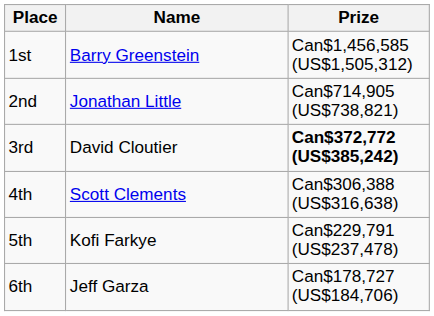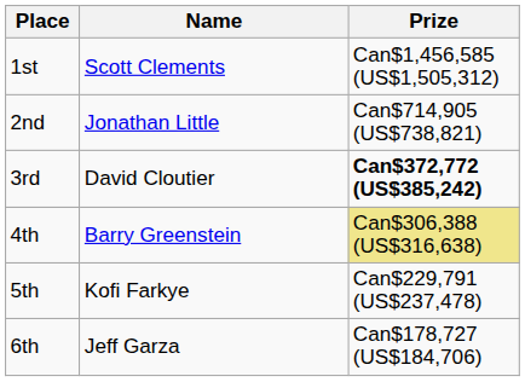1st | Name: Barry Greenstein -> Scott Clements
4th | Name: Scott Clements -> Barry Greenstein
4th | Prize: no background -> khaki background
